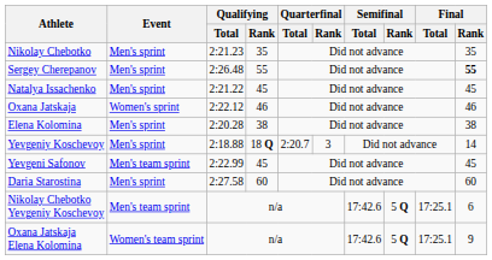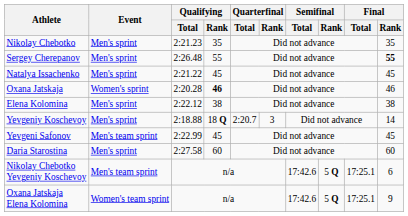Oxana Jatskaja | Qualifying / Total: 2:22.12 -> 2:20.28
Oxana Jatskaja | Qualifying / Rank: normal -> bold
Elena Kolomina | Qualifying / Total: 2:20.28 -> 2:22.12
